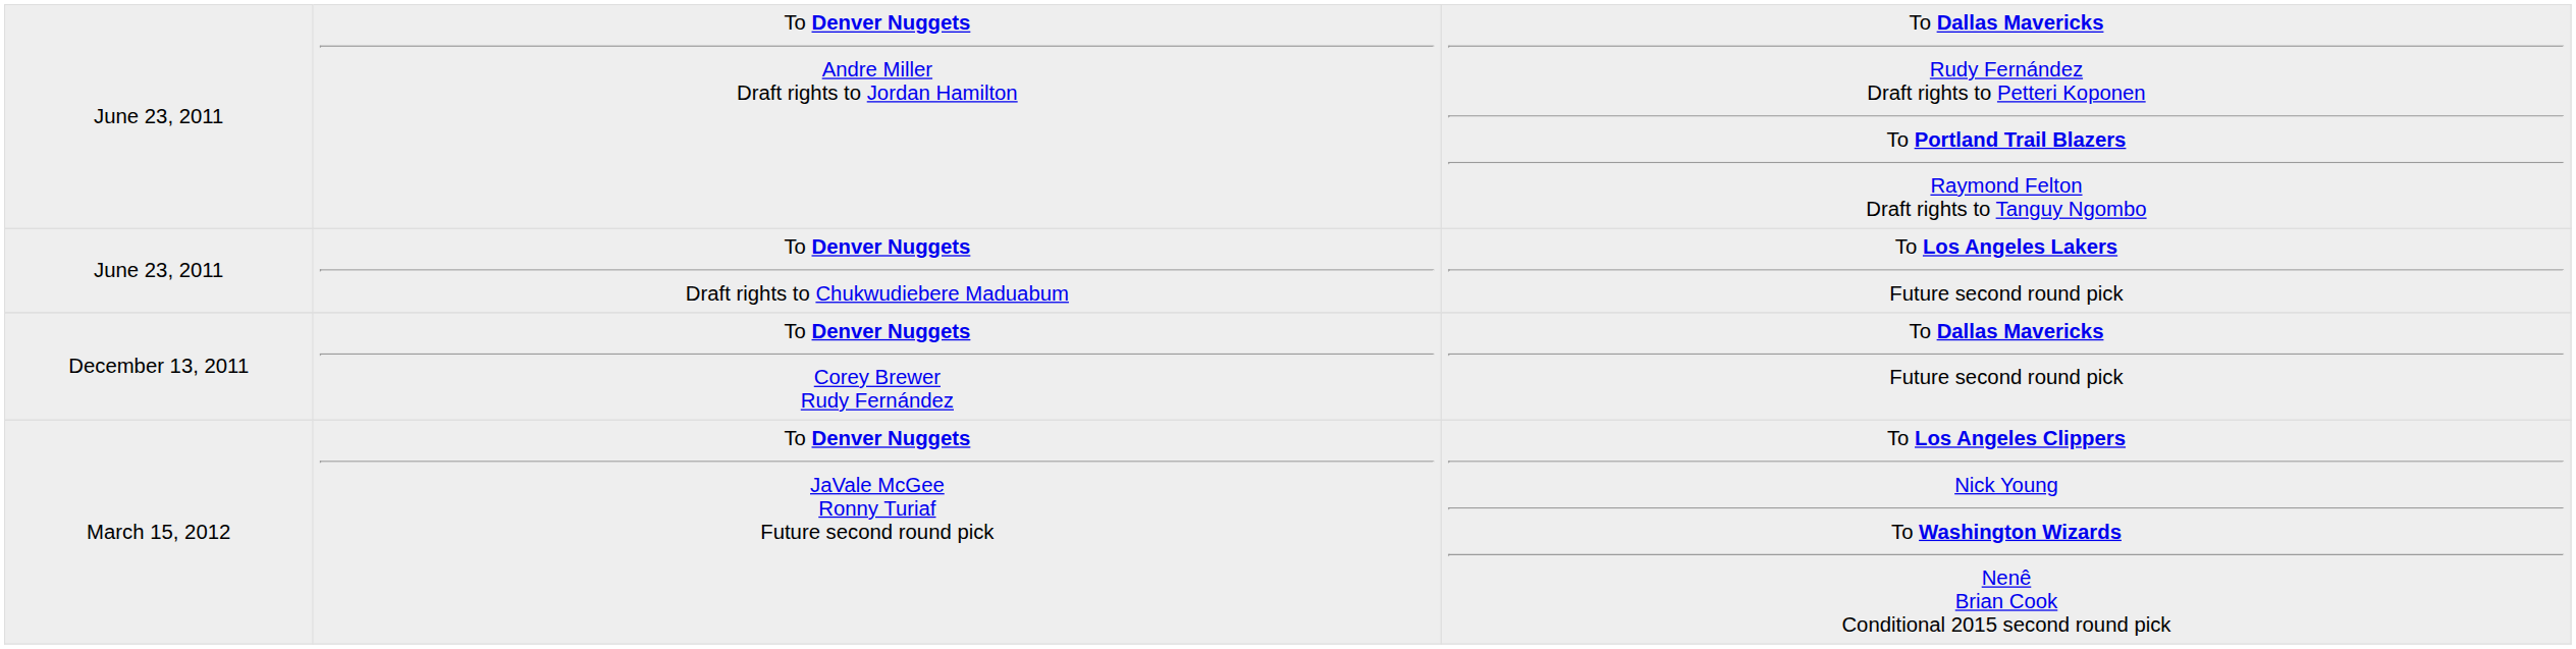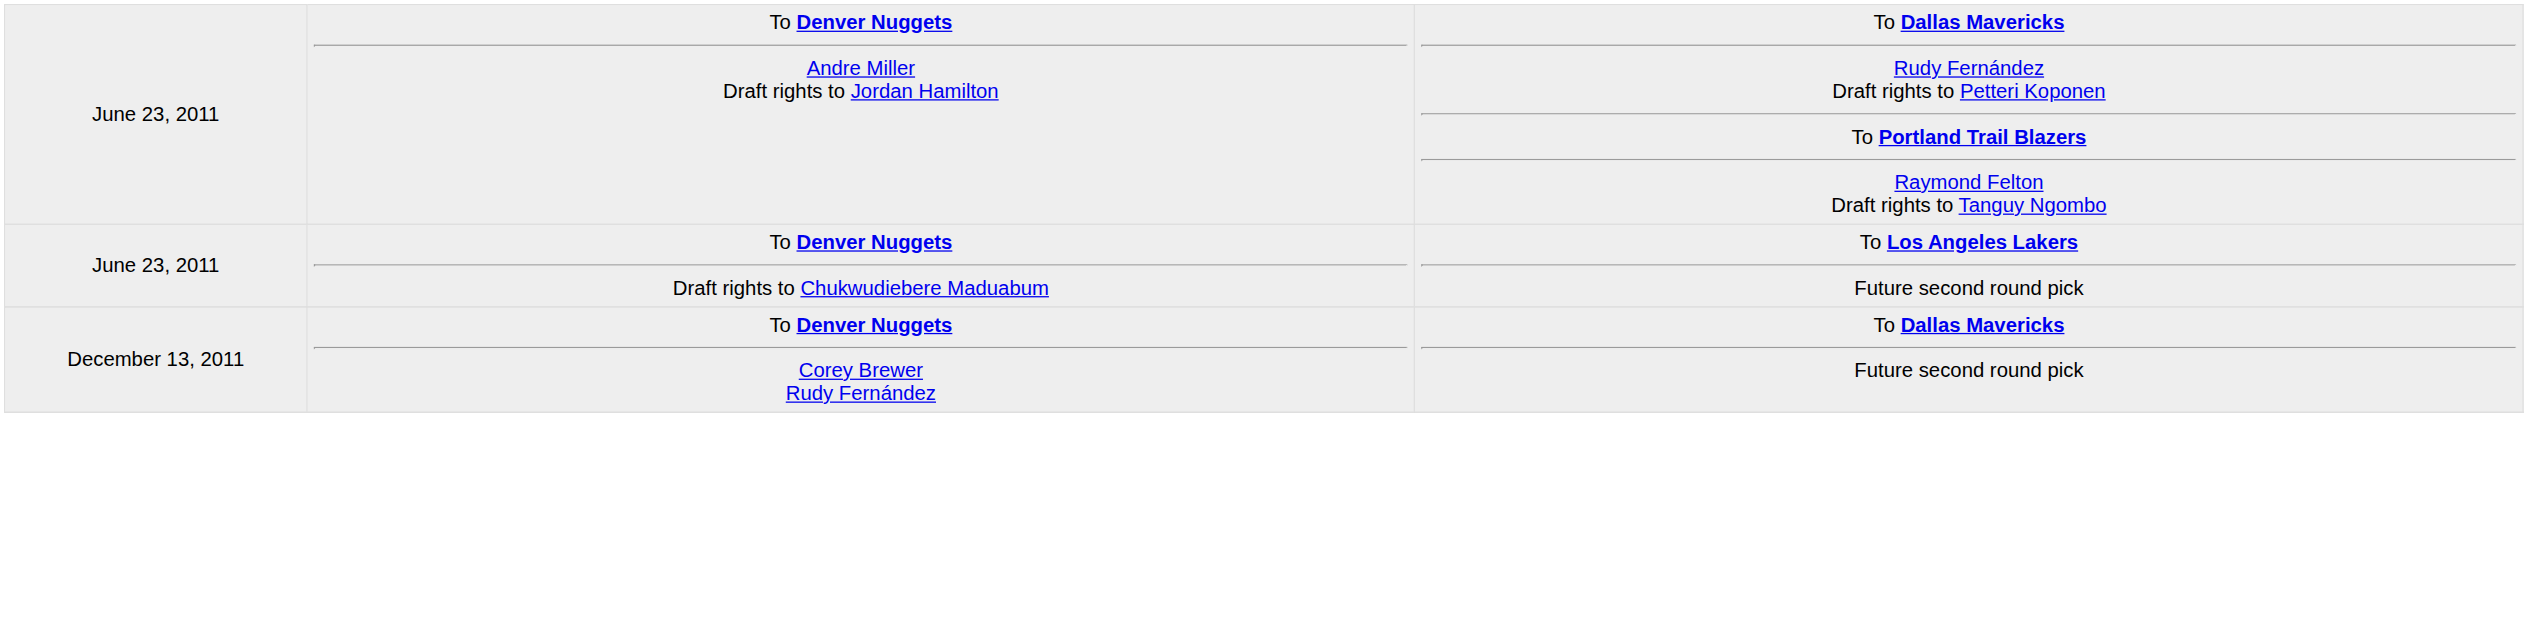- row: March 15, 2012 | To Denver Nuggets JaVale McGee Ronny Turiaf Future second round pick | To Los Angeles Clippers Nick Young To Washington Wizards Nenê Brian Cook Conditional 2015 second round pick
